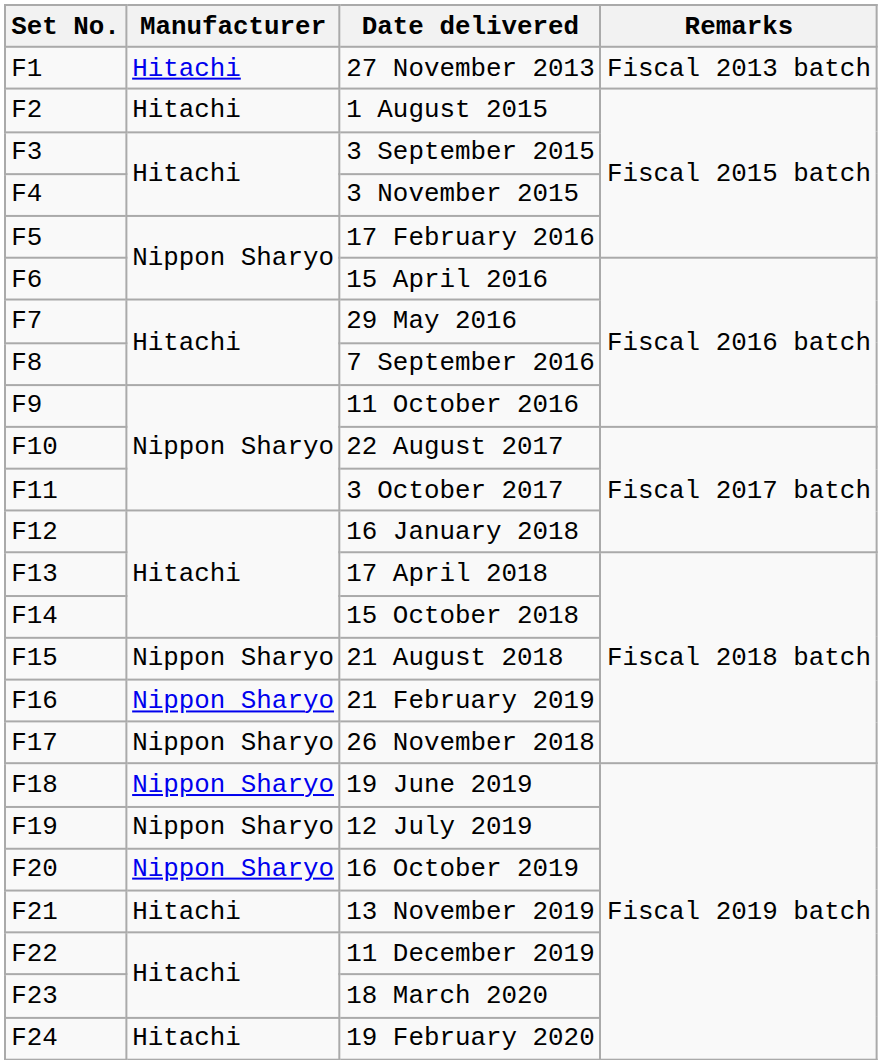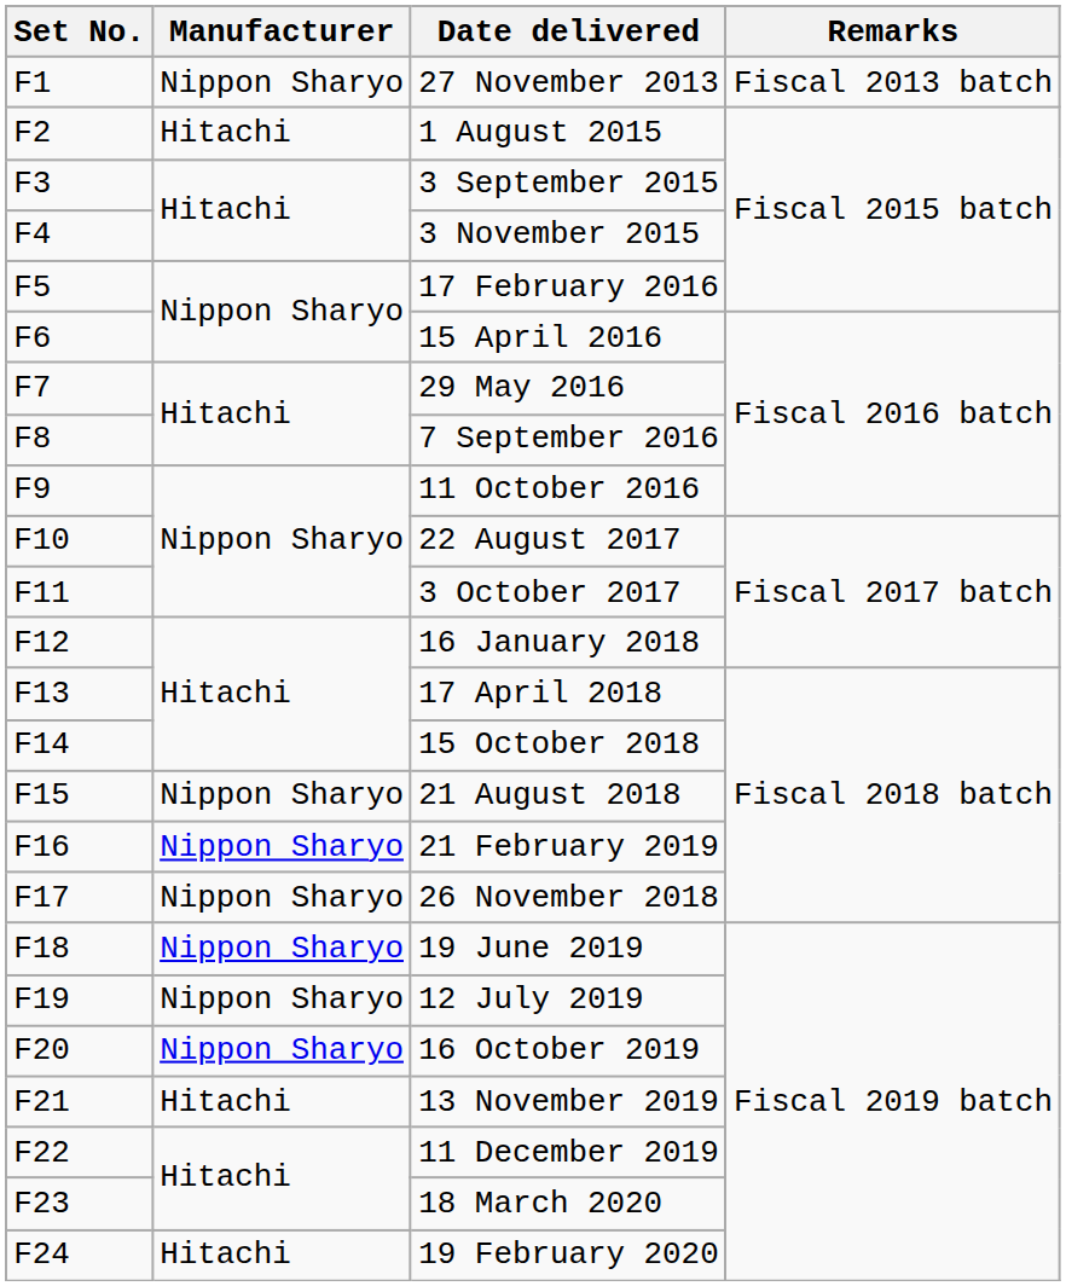27 November 2013 | Manufacturer: Hitachi -> Nippon Sharyo
